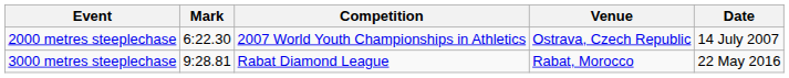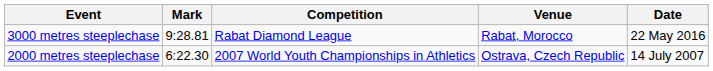rows swapped: 3000 metres steeplechase <-> 2000 metres steeplechase
